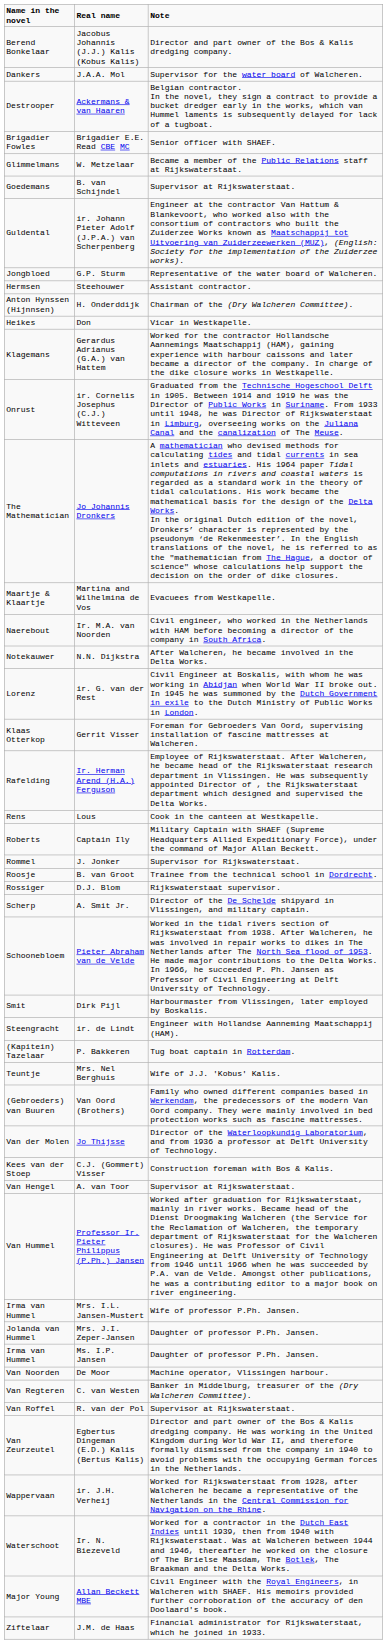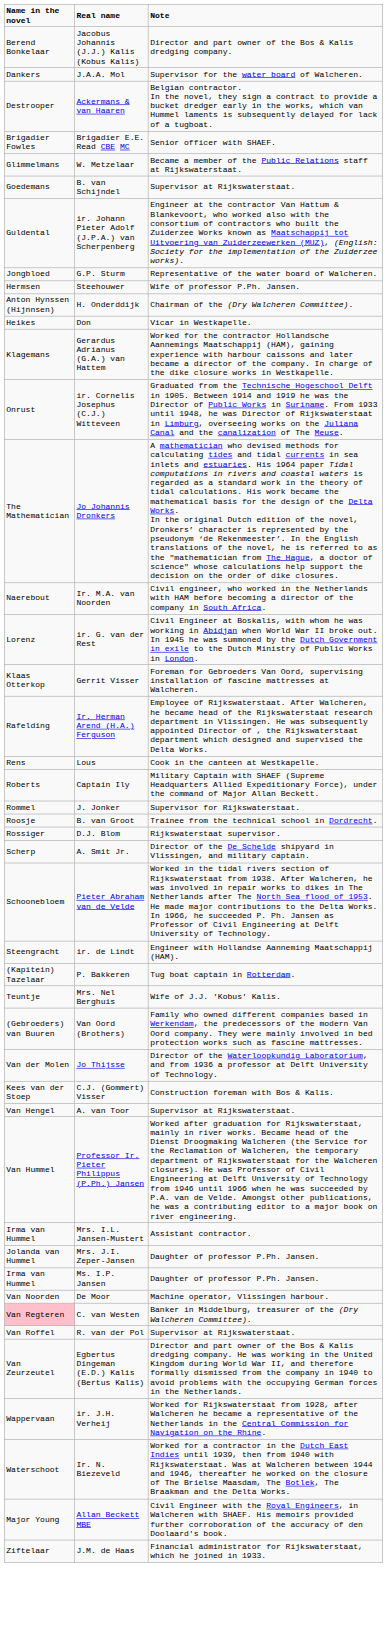Steehouwer | Note: Assistant contractor. -> Wife of professor P.Ph. Jansen.
- row: Maartje & Klaartje | Martina and Wilhelmina de Vos | Evacuees from Westkapelle.
- row: Notekauwer | N.N. Dijkstra | After Walcheren, he became involved in the Delta Works.
- row: Smit | Dirk Pijl | Harbourmaster from Vlissingen, later employed by Boskalis.
Mrs. I.L. Jansen-Mustert | Note: Wife of professor P.Ph. Jansen. -> Assistant contractor.
C. van Westen | Name in the novel: no background -> pink background
